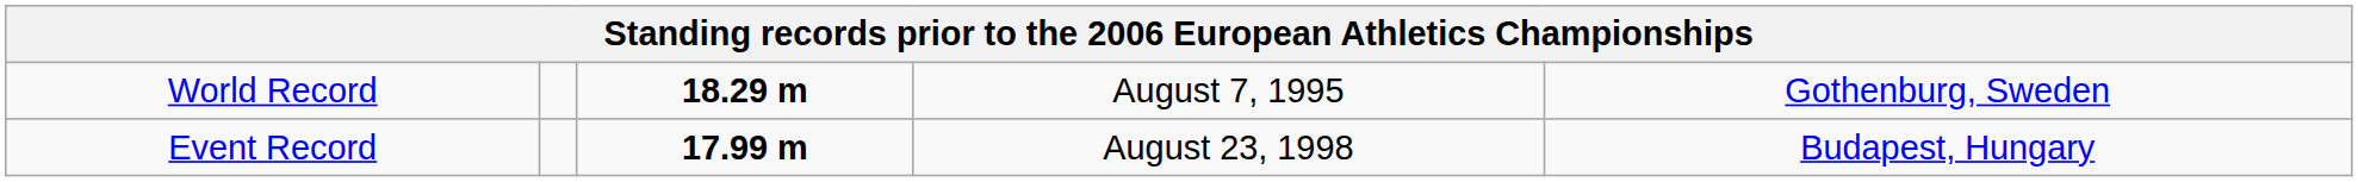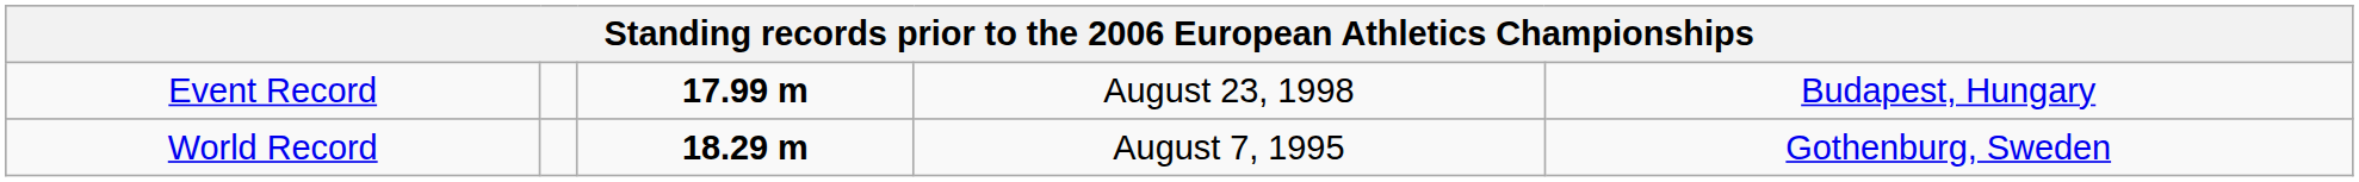rows swapped: World Record <-> Event Record
